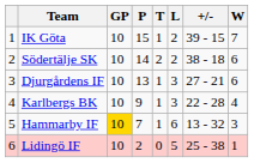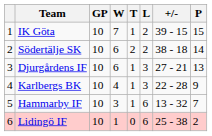columns swapped: W <-> P
Hammarby IF | GP: gold background -> no background
Lidingö IF | L: 5 -> 6
